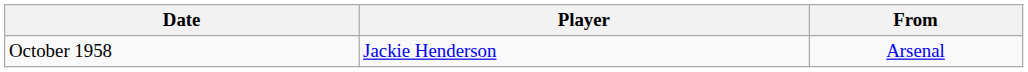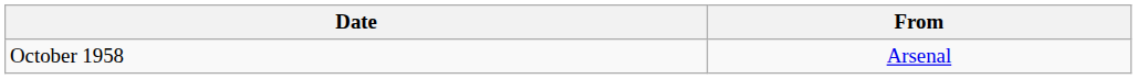- column: Player | Jackie Henderson
